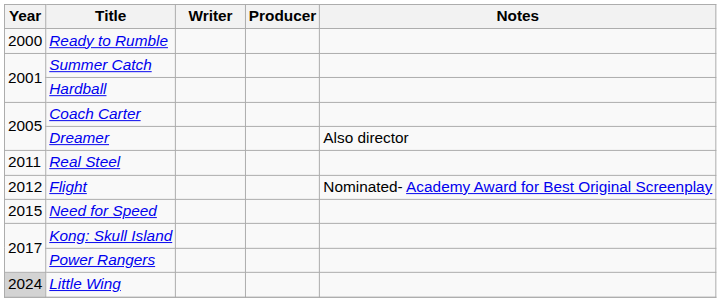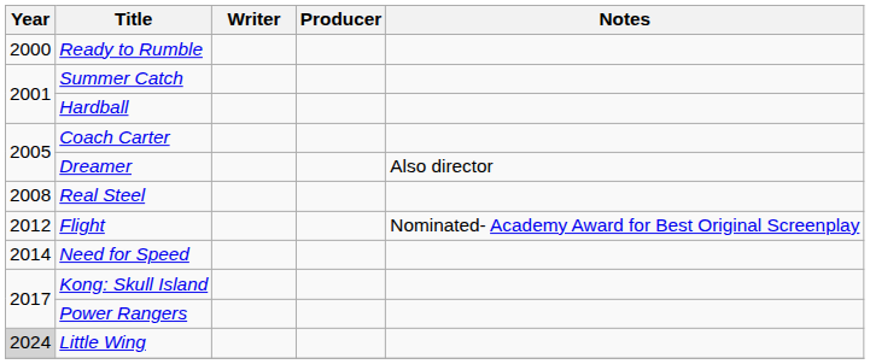Real Steel | Year: 2011 -> 2008
Need for Speed | Year: 2015 -> 2014
